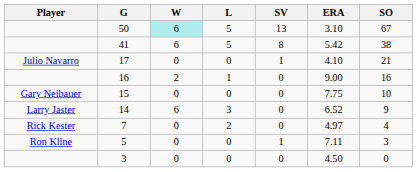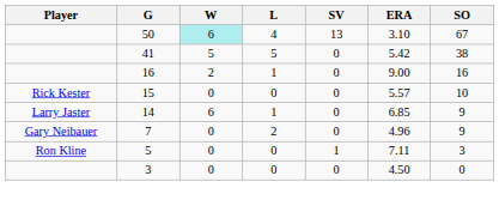50 | L: 5 -> 4
41 | W: 6 -> 5
41 | SV: 8 -> 0
- row: Julio Navarro | 17 | 0 | 0 | 1 | 4.10 | 21
15 | Player: Gary Neibauer -> Rick Kester
15 | ERA: 7.75 -> 5.57
14 | L: 3 -> 1
14 | ERA: 6.52 -> 6.85
7 | Player: Rick Kester -> Gary Neibauer
7 | ERA: 4.97 -> 4.96
7 | SO: 4 -> 9
